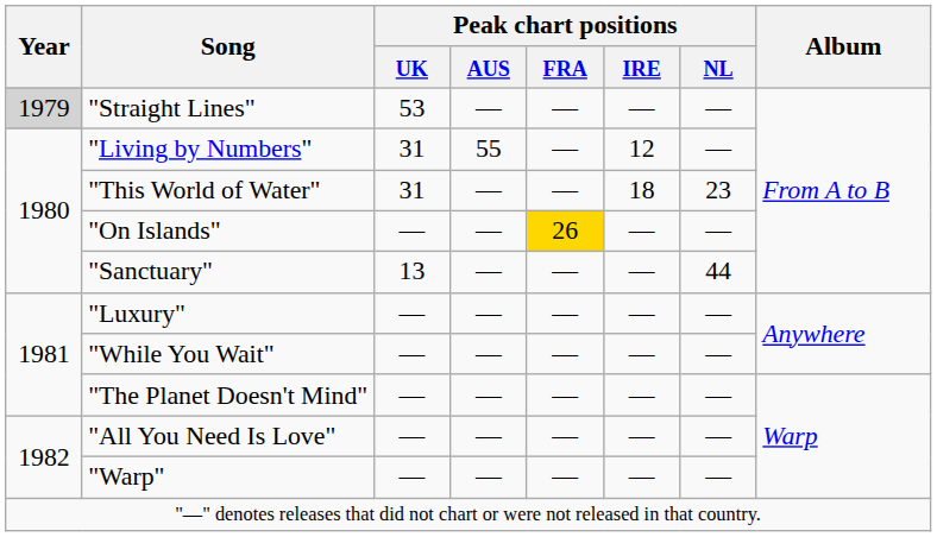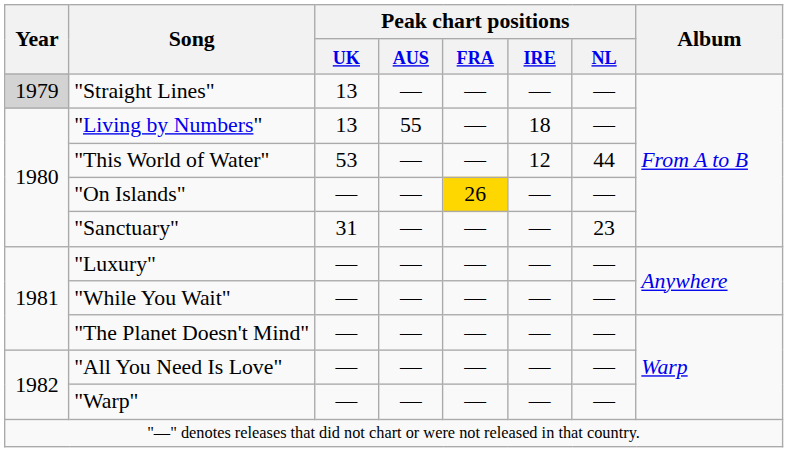"Straight Lines" | Peak chart positions / UK: 53 -> 13
"Living by Numbers" | Peak chart positions / UK: 31 -> 13
"Living by Numbers" | Peak chart positions / IRE: 12 -> 18
"This World of Water" | Peak chart positions / UK: 31 -> 53
"This World of Water" | Peak chart positions / IRE: 18 -> 12
"This World of Water" | Peak chart positions / NL: 23 -> 44
"Sanctuary" | Peak chart positions / UK: 13 -> 31
"Sanctuary" | Peak chart positions / NL: 44 -> 23
